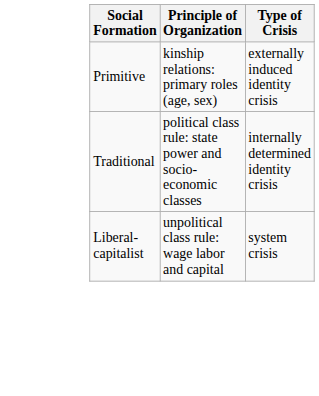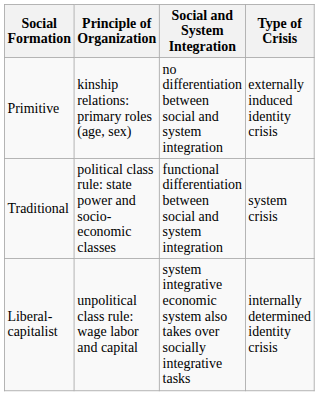+ column: Social and System Integration | no differentiation between social and system integration | functional differentiation between social and system integration | system integrative economic system also takes over socially integrative tasks
Traditional | Type of Crisis: internally determined identity crisis -> system crisis
Liberal-capitalist | Type of Crisis: system crisis -> internally determined identity crisis
